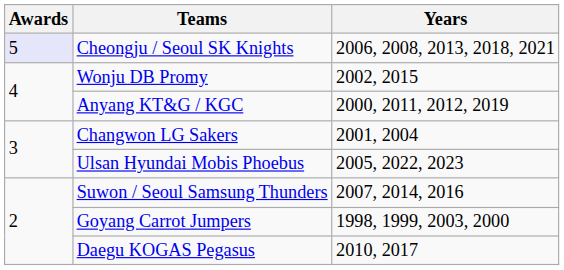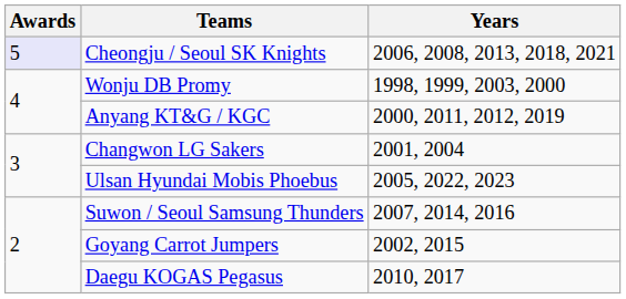Wonju DB Promy | Years: 2002, 2015 -> 1998, 1999, 2003, 2000
Goyang Carrot Jumpers | Years: 1998, 1999, 2003, 2000 -> 2002, 2015
